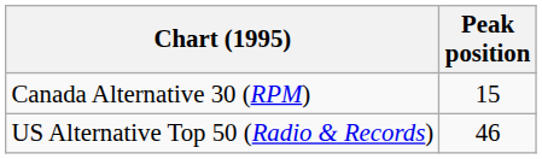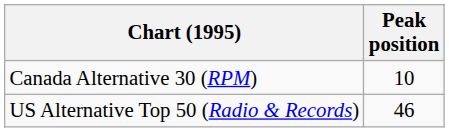Canada Alternative 30 (RPM) | Peak position: 15 -> 10
